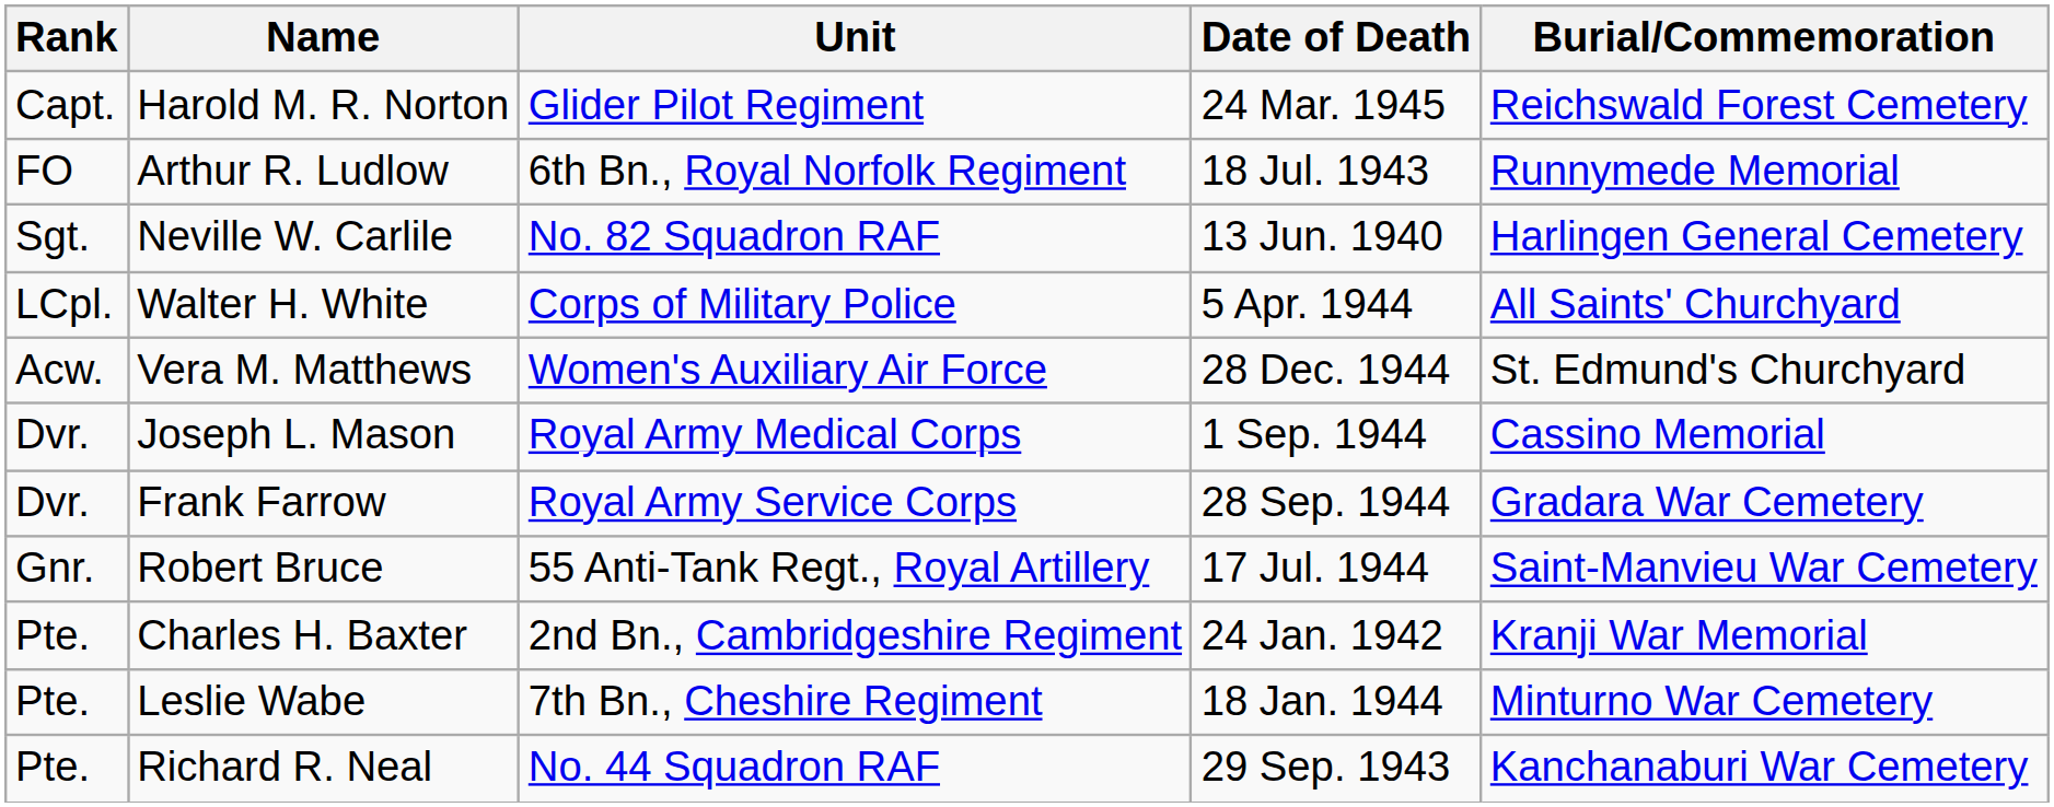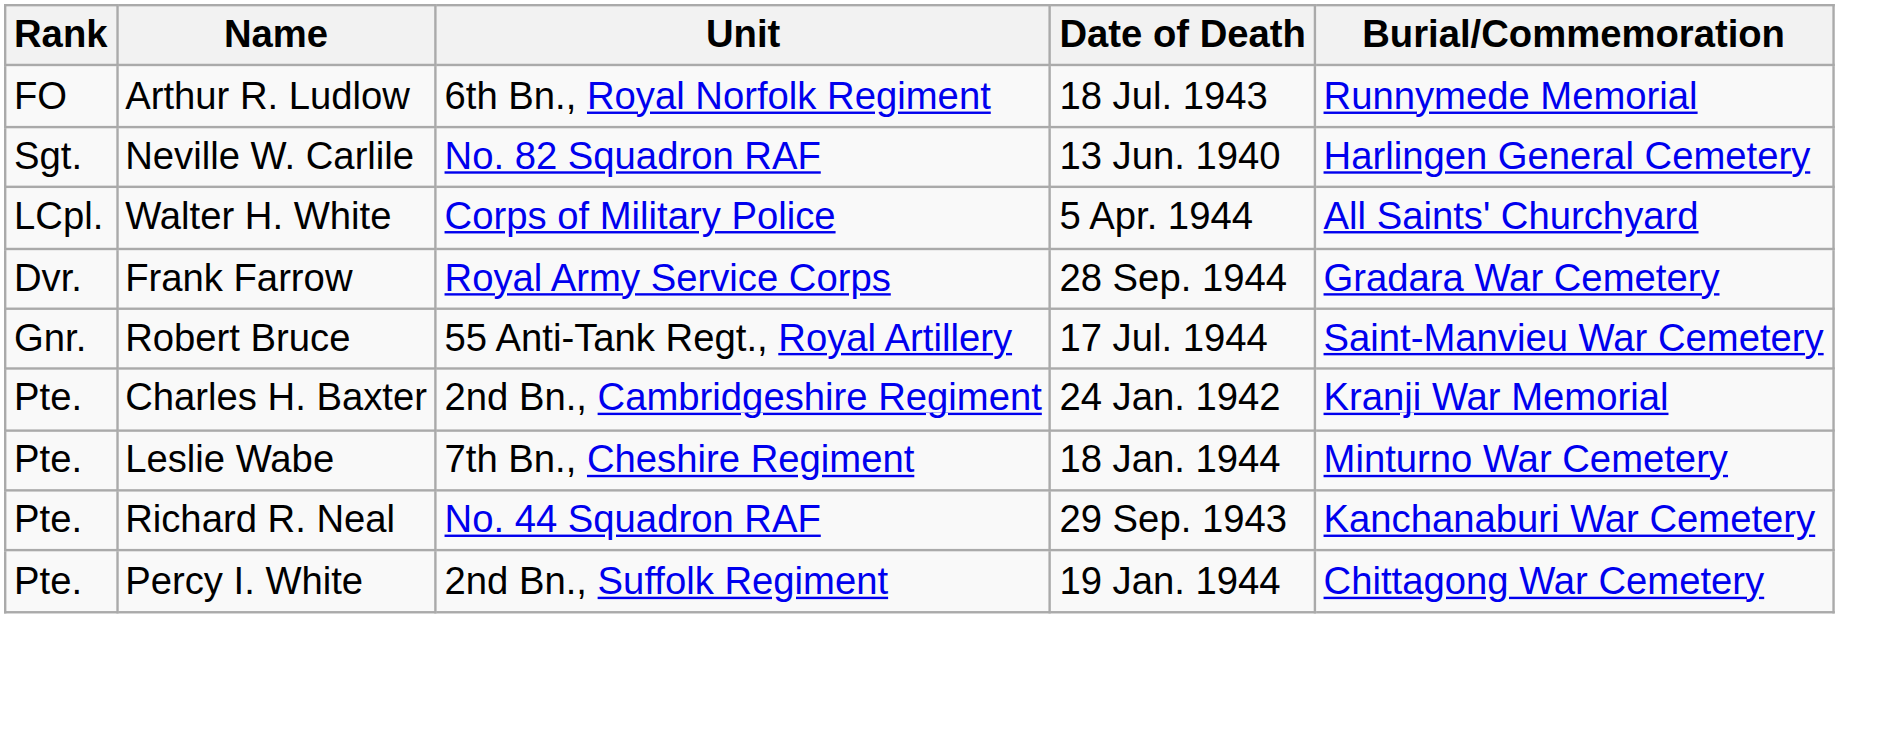- row: Capt. | Harold M. R. Norton | Glider Pilot Regiment | 24 Mar. 1945 | Reichswald Forest Cemetery
- row: Acw. | Vera M. Matthews | Women's Auxiliary Air Force | 28 Dec. 1944 | St. Edmund's Churchyard
- row: Dvr. | Joseph L. Mason | Royal Army Medical Corps | 1 Sep. 1944 | Cassino Memorial
+ row: Pte. | Percy I. White | 2nd Bn., Suffolk Regiment | 19 Jan. 1944 | Chittagong War Cemetery
